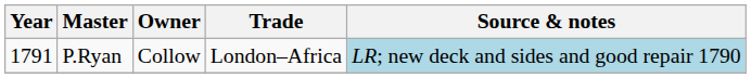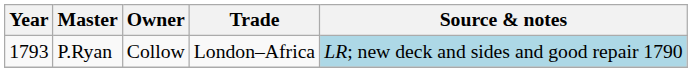P.Ryan | Year: 1791 -> 1793
